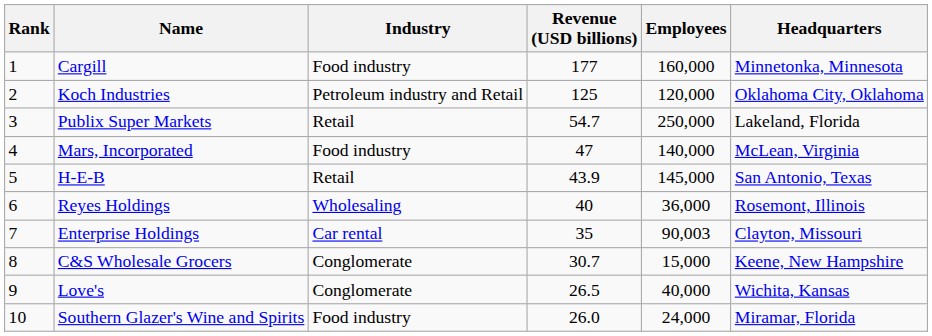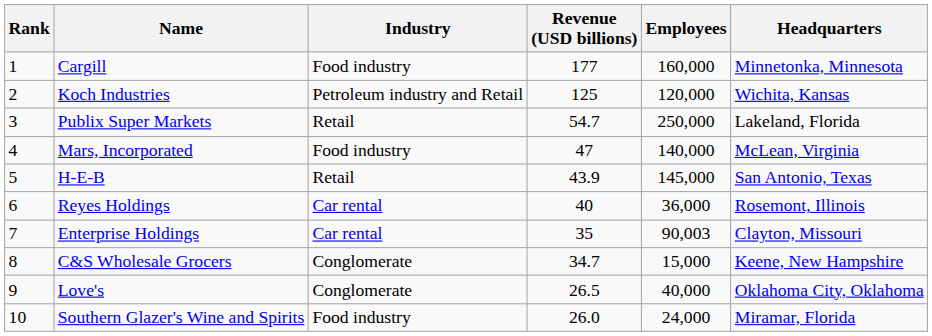Koch Industries | Headquarters: Oklahoma City, Oklahoma -> Wichita, Kansas
Reyes Holdings | Industry: Wholesaling -> Car rental
C&S Wholesale Grocers | Revenue (USD billions): 30.7 -> 34.7
Love's | Headquarters: Wichita, Kansas -> Oklahoma City, Oklahoma
